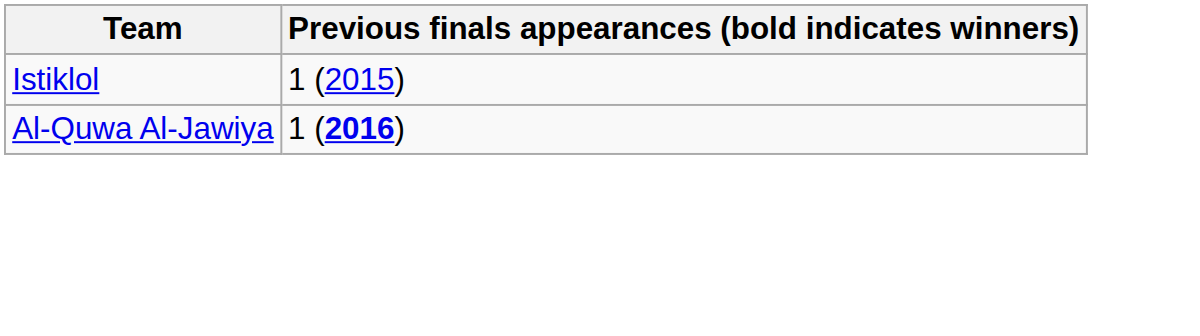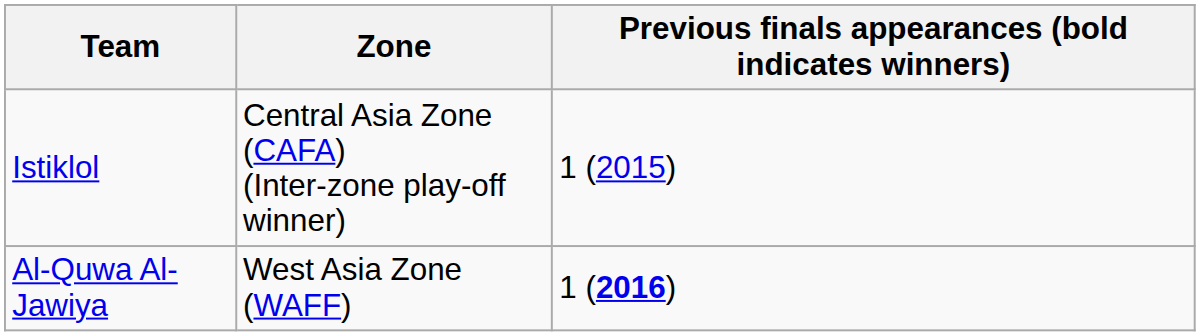+ column: Zone | Central Asia Zone (CAFA) (Inter-zone play-off winner) | West Asia Zone (WAFF)
